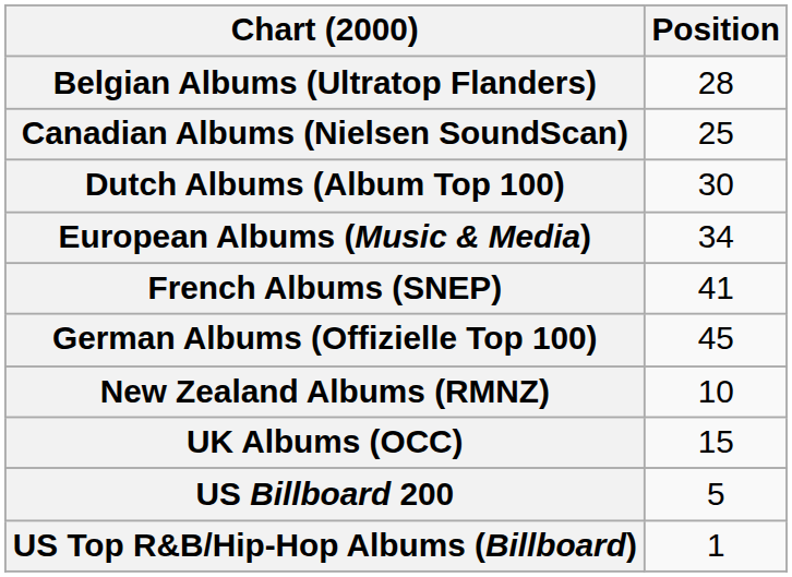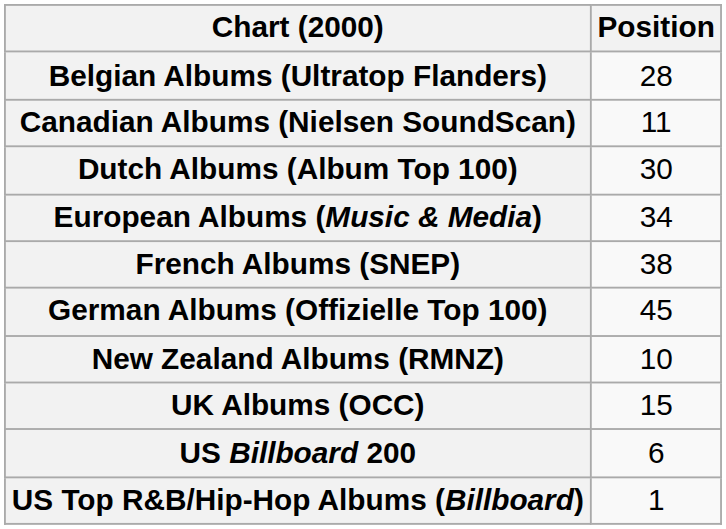Canadian Albums (Nielsen SoundScan) | Position: 25 -> 11
French Albums (SNEP) | Position: 41 -> 38
US Billboard 200 | Position: 5 -> 6
